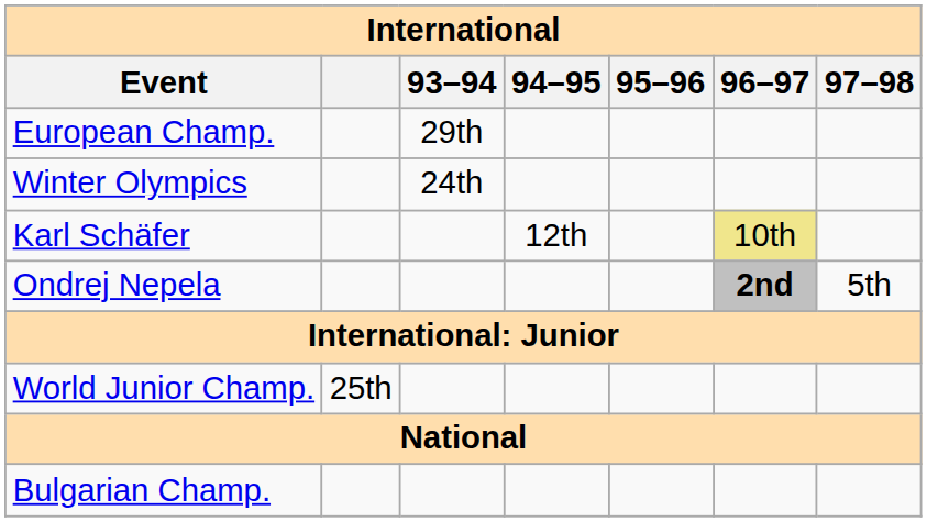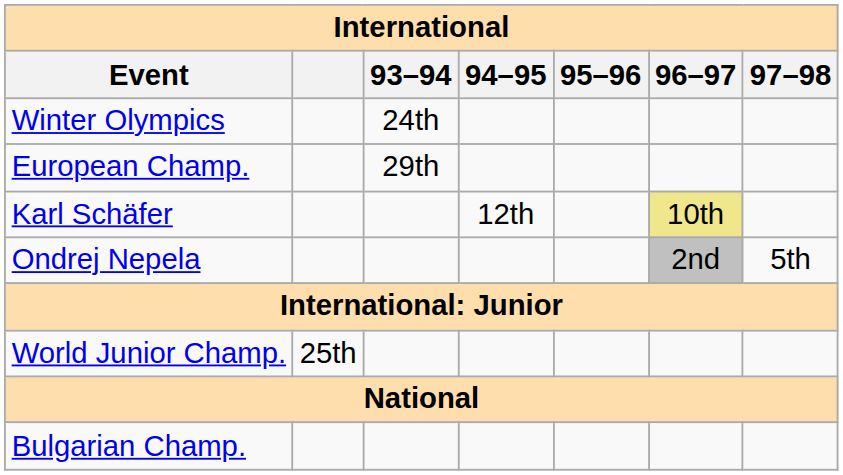rows swapped: Winter Olympics <-> European Champ.
Ondrej Nepela | 96–97: bold -> normal
